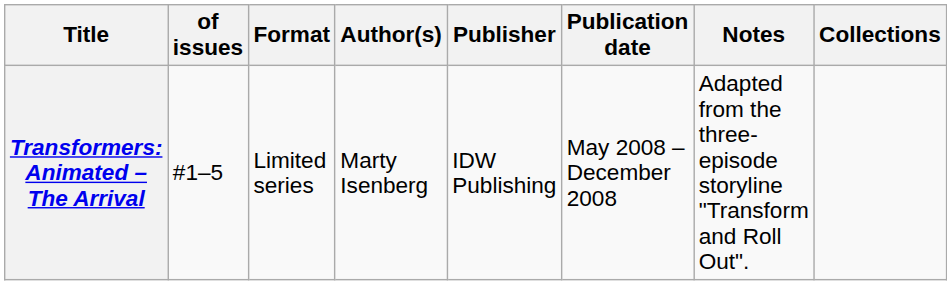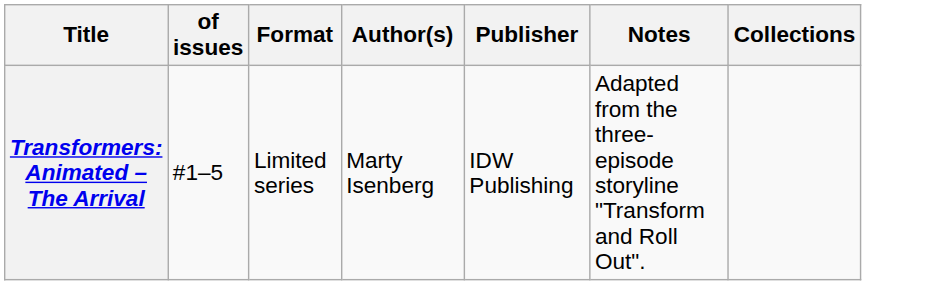- column: Publication date | May 2008 – December 2008
